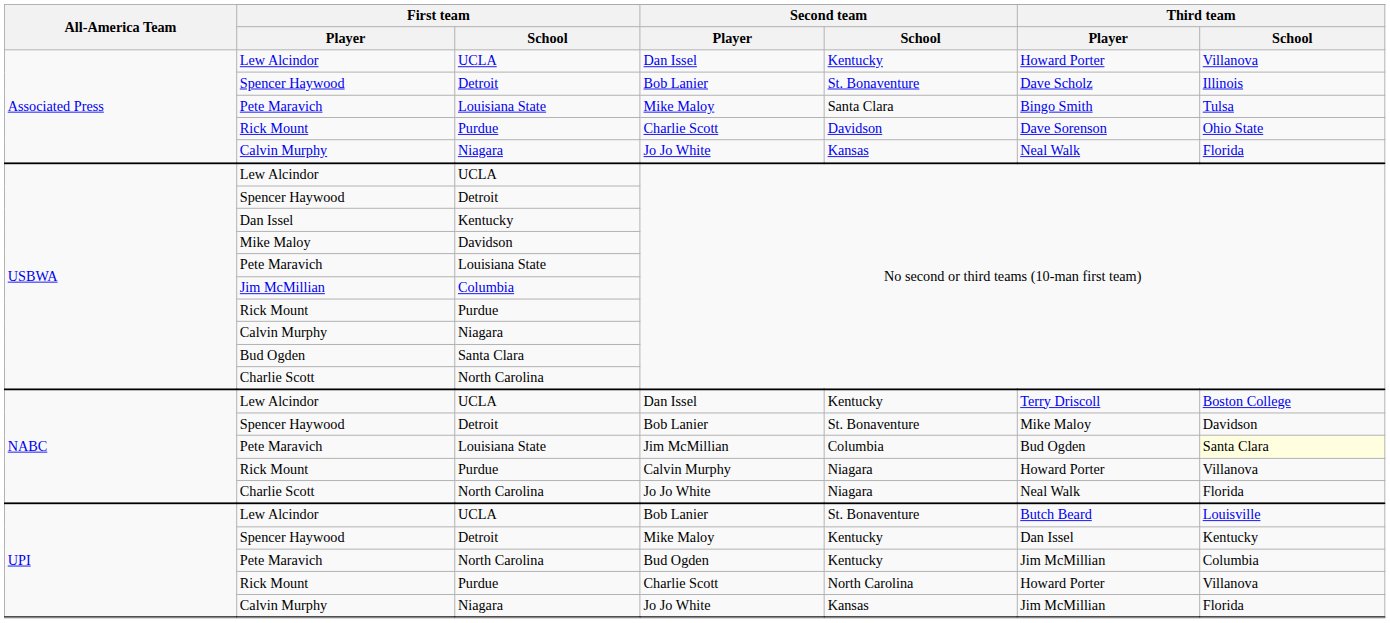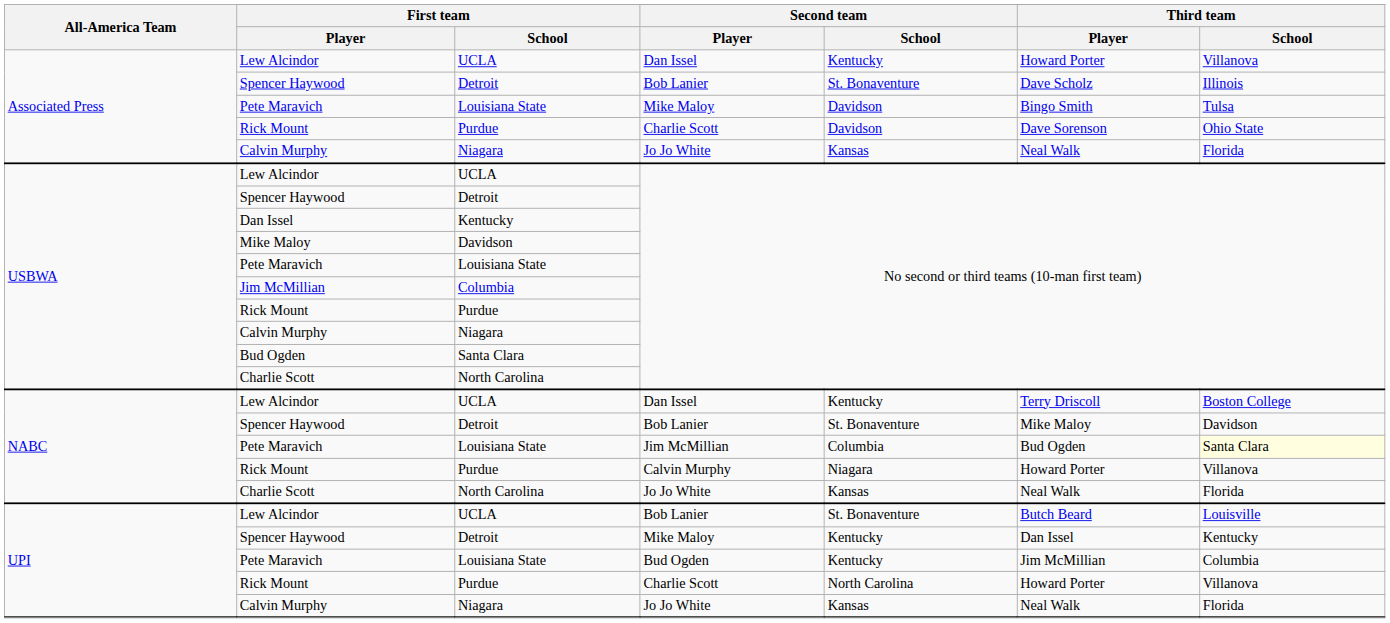Associated Press / Pete Maravich | Second team / School: Santa Clara -> Davidson
NABC / Charlie Scott | Second team / School: Niagara -> Kansas
UPI / Pete Maravich | First team / School: North Carolina -> Louisiana State
UPI / Calvin Murphy | Third team / Player: Jim McMillian -> Neal Walk
